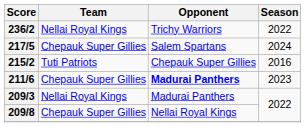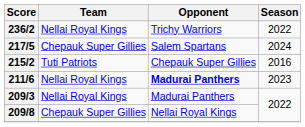211/6 | Team: Chepauk Super Gillies -> Nellai Royal Kings
